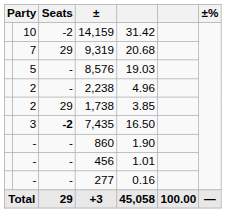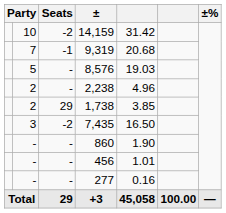9,319 | Seats: 29 -> -1
7,435 | Seats: bold -> normal
